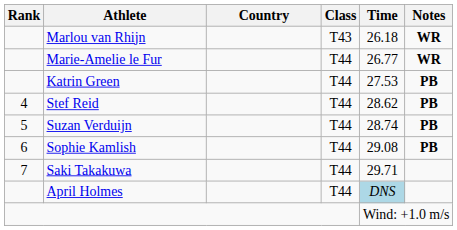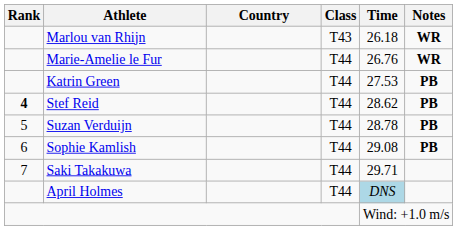Marie-Amelie le Fur | Time: 26.77 -> 26.76
Stef Reid | Rank: normal -> bold
Suzan Verduijn | Time: 28.74 -> 28.78
